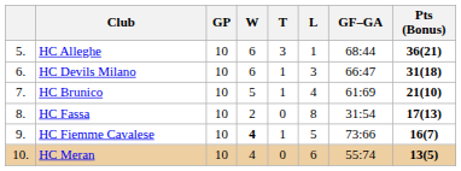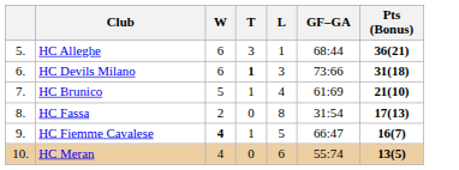- column: GP | 10 | 10 | 10 | 10 | 10 | 10
HC Devils Milano | T: normal -> bold
HC Devils Milano | GF–GA: 66:47 -> 73:66
HC Fiemme Cavalese | GF–GA: 73:66 -> 66:47
